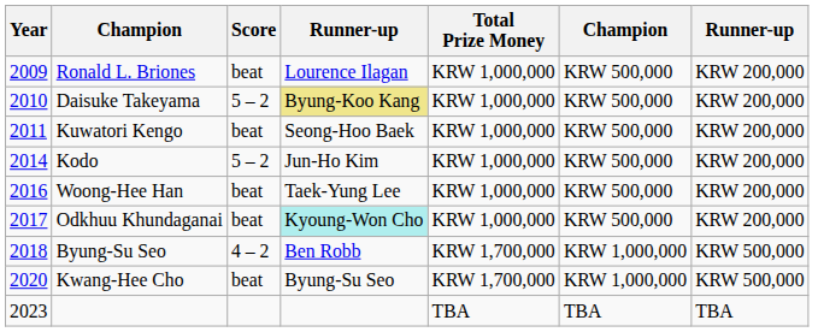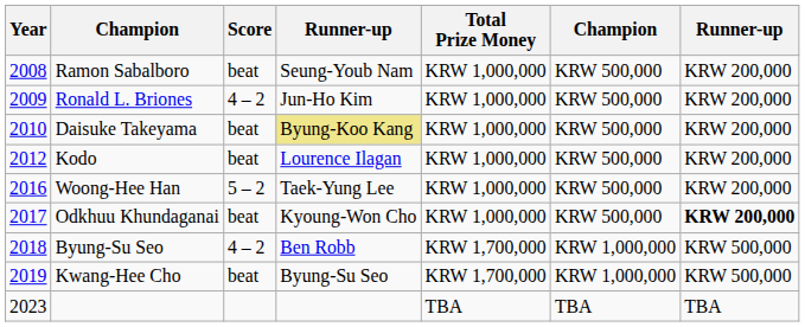+ row: 2008 | Ramon Sabalboro | beat | Seung-Youb Nam | KRW 1,000,000 | KRW 500,000 | KRW 200,000
Ronald L. Briones | Score: beat -> 4 – 2
Ronald L. Briones | column 4: Lourence Ilagan -> Jun-Ho Kim
Daisuke Takeyama | Score: 5 – 2 -> beat
- row: 2011 | Kuwatori Kengo | beat | Seong-Hoo Baek | KRW 1,000,000 | KRW 500,000 | KRW 200,000
Kodo | Year: 2014 -> 2012
Kodo | Score: 5 – 2 -> beat
Kodo | column 4: Jun-Ho Kim -> Lourence Ilagan
Woong-Hee Han | Score: beat -> 5 – 2
Odkhuu Khundaganai | column 4: paleturquoise background -> no background
Odkhuu Khundaganai | column 7: normal -> bold
Kwang-Hee Cho | Year: 2020 -> 2019
